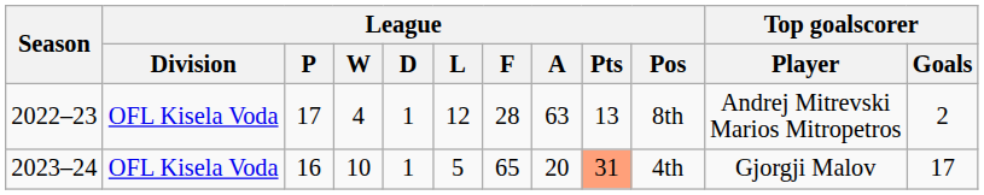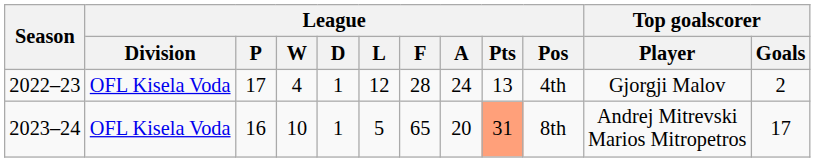2022–23 | League / A: 63 -> 24
2022–23 | League / Pos: 8th -> 4th
2022–23 | Top goalscorer / Player: Andrej Mitrevski Marios Mitropetros -> Gjorgji Malov
2023–24 | League / Pos: 4th -> 8th
2023–24 | Top goalscorer / Player: Gjorgji Malov -> Andrej Mitrevski Marios Mitropetros
